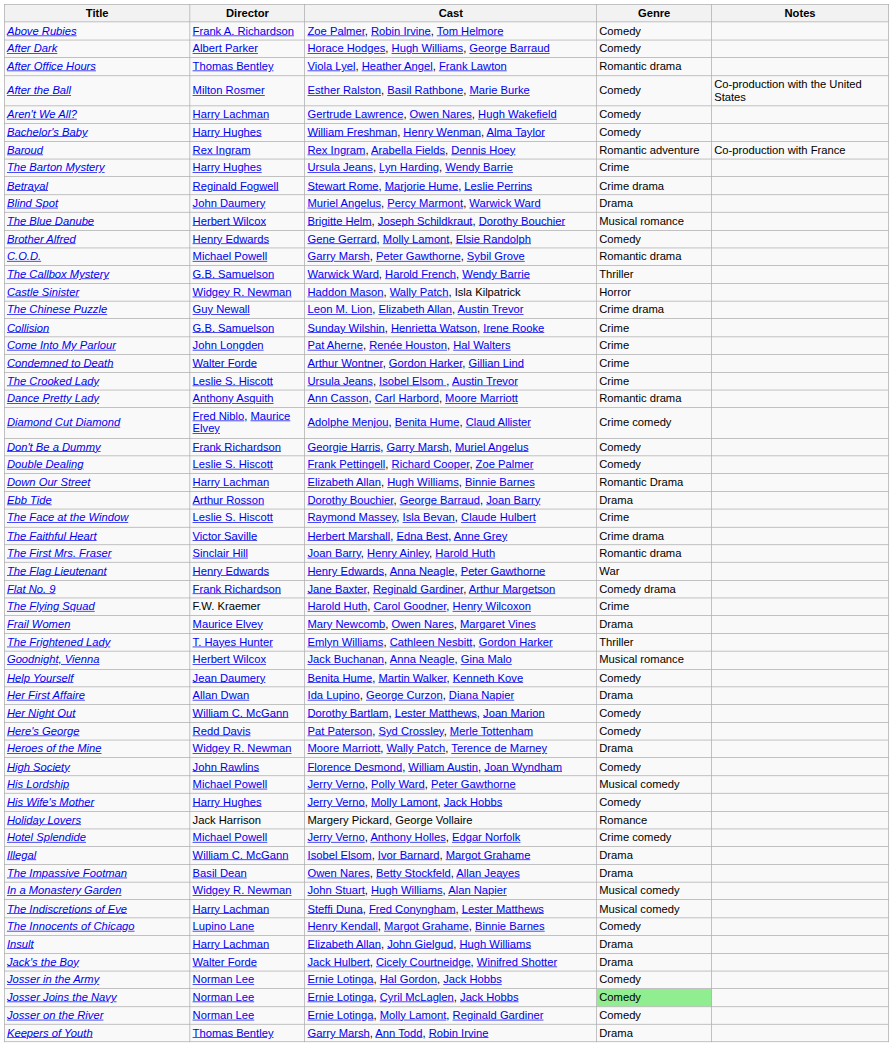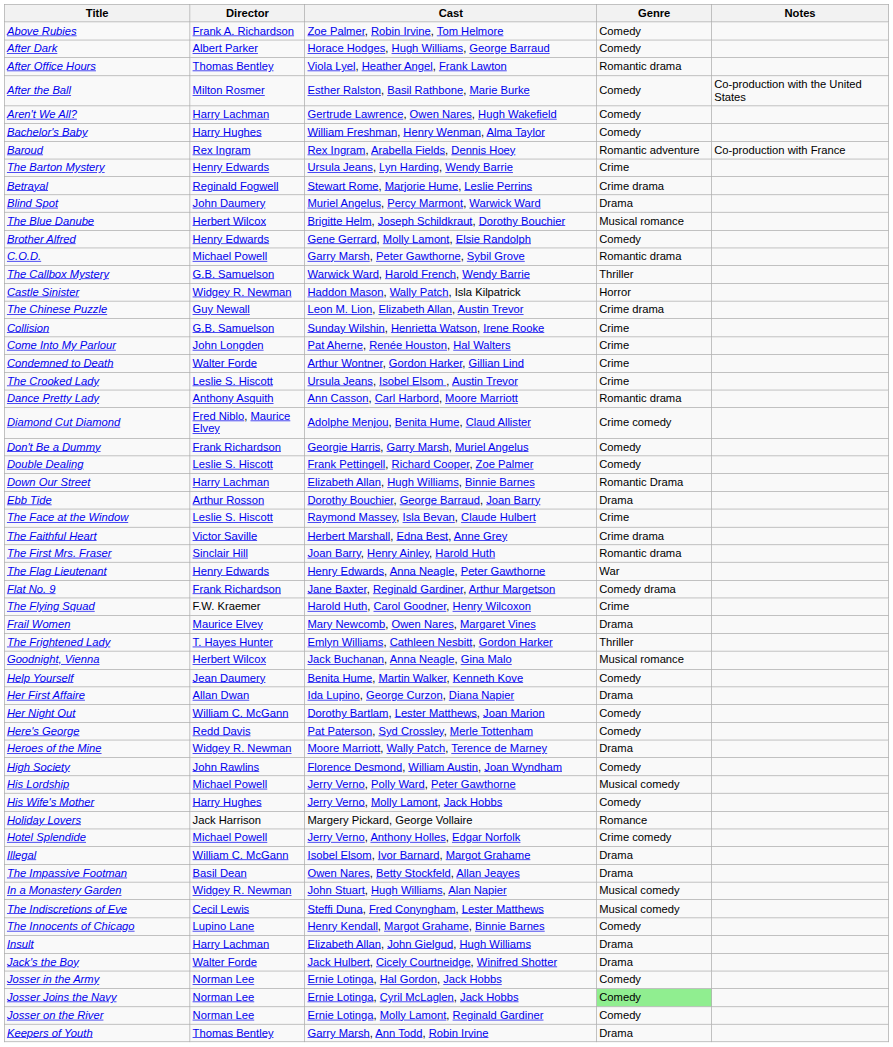The Barton Mystery | Director: Harry Hughes -> Henry Edwards
The Indiscretions of Eve | Director: Harry Lachman -> Cecil Lewis
